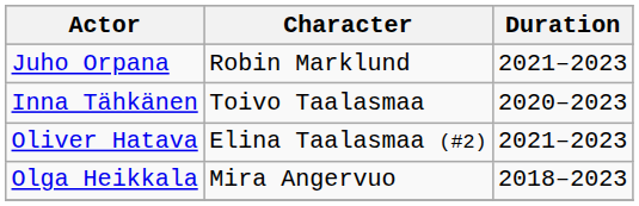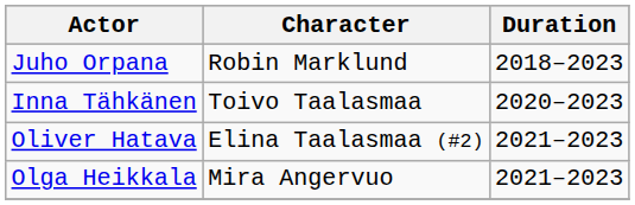Juho Orpana | Duration: 2021–2023 -> 2018–2023
Olga Heikkala | Duration: 2018–2023 -> 2021–2023
